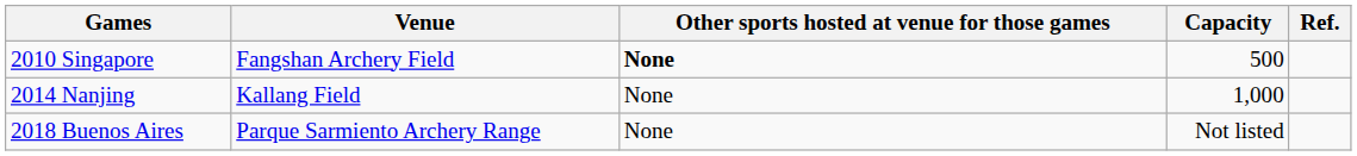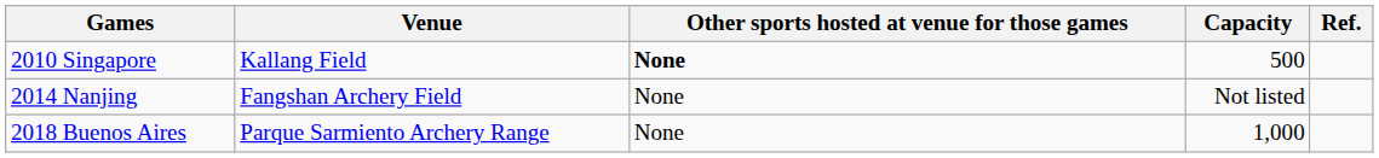2010 Singapore | Venue: Fangshan Archery Field -> Kallang Field
2014 Nanjing | Venue: Kallang Field -> Fangshan Archery Field
2014 Nanjing | Capacity: 1,000 -> Not listed
2018 Buenos Aires | Capacity: Not listed -> 1,000
